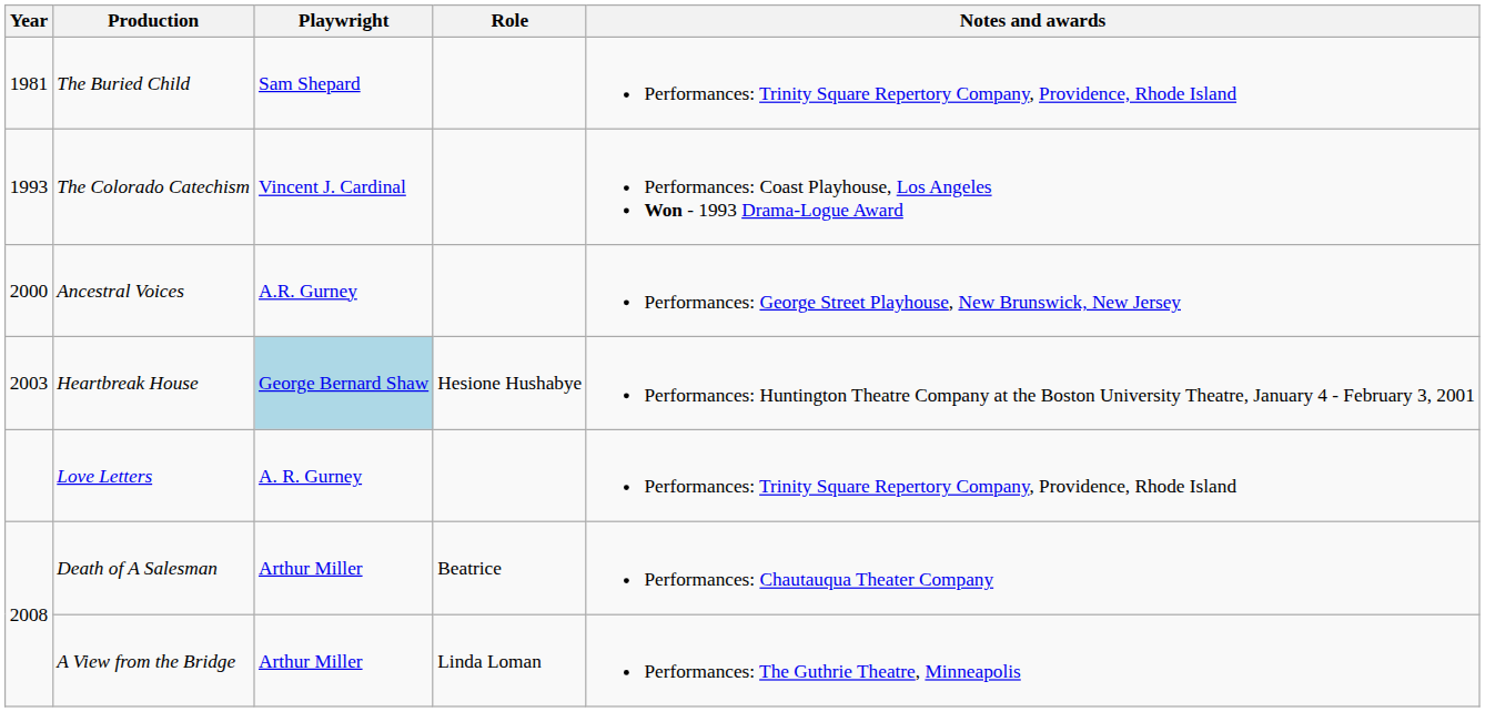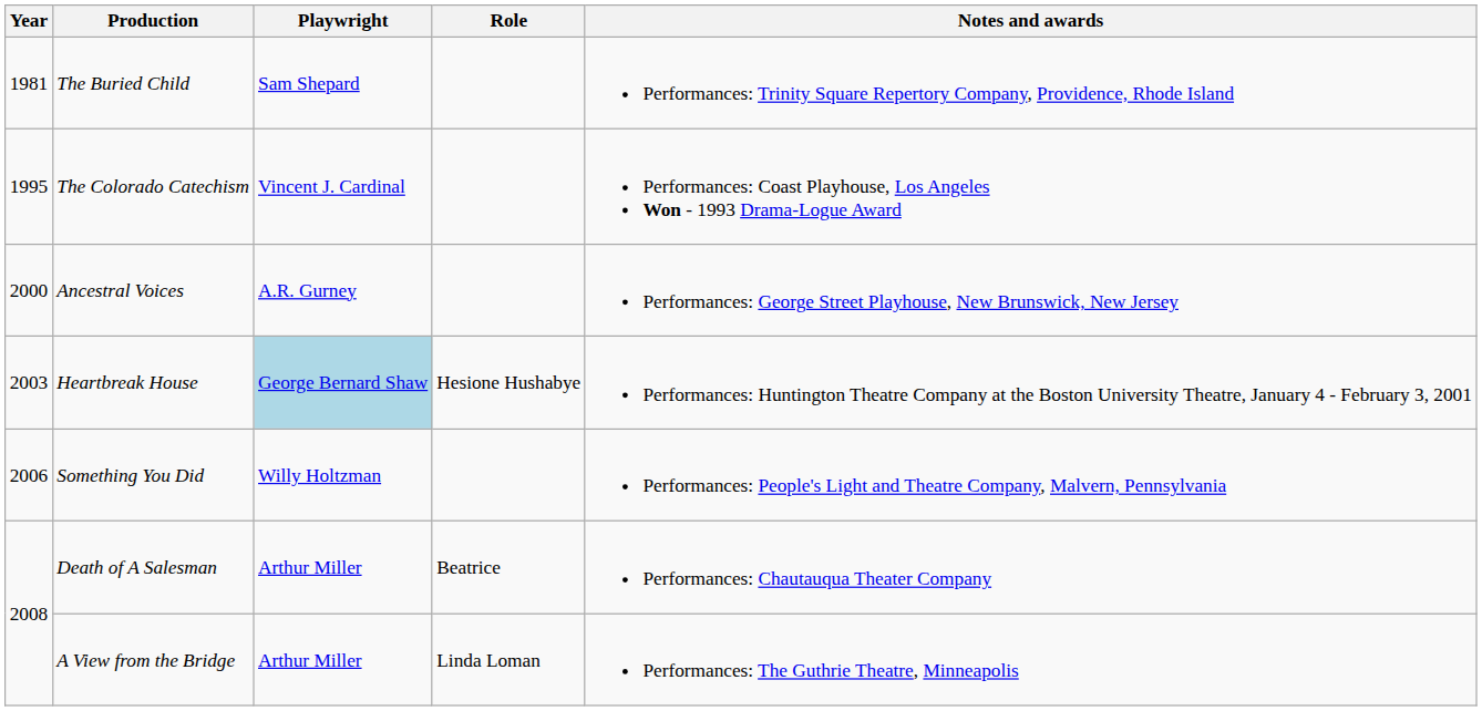The Colorado Catechism | Year: 1993 -> 1995
- row: Love Letters | A. R. Gurney | Performances: Trinity Square Repertory Company, Providence, Rhode Island
+ row: 2006 | Something You Did | Willy Holtzman | Performances: People's Light and Theatre Company, Malvern, Pennsylvania
